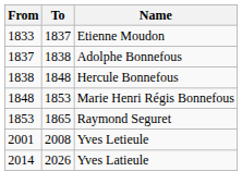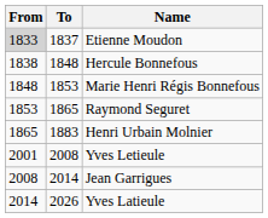Etienne Moudon | From: no background -> lightgrey background
- row: 1837 | 1838 | Adolphe Bonnefous
+ row: 1865 | 1883 | Henri Urbain Molnier
+ row: 2008 | 2014 | Jean Garrigues
